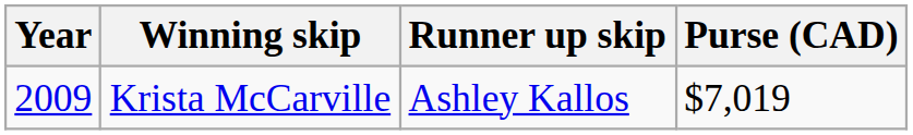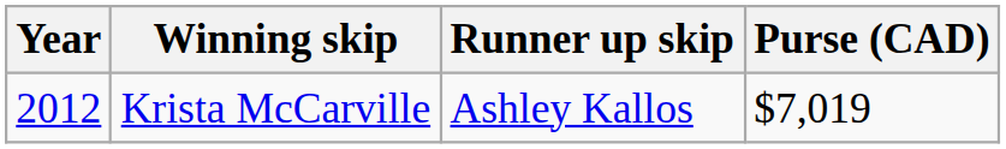Krista McCarville | Year: 2009 -> 2012
